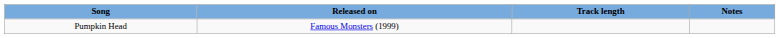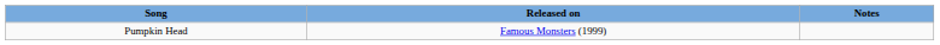- column: Track length
